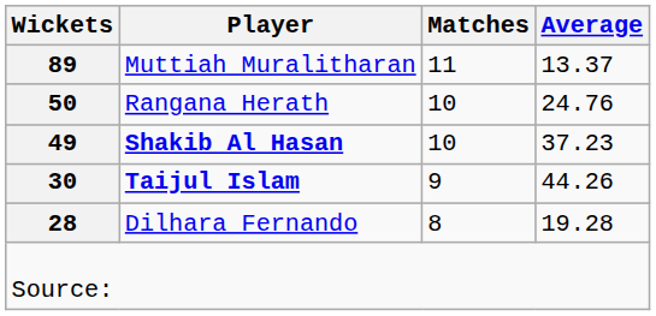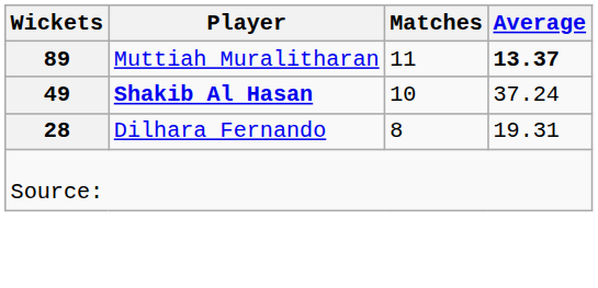Muttiah Muralitharan | Average: normal -> bold
- row: 50 | Rangana Herath | 10 | 24.76
Shakib Al Hasan | Average: 37.23 -> 37.24
- row: 30 | Taijul Islam | 9 | 44.26
Dilhara Fernando | Average: 19.28 -> 19.31
